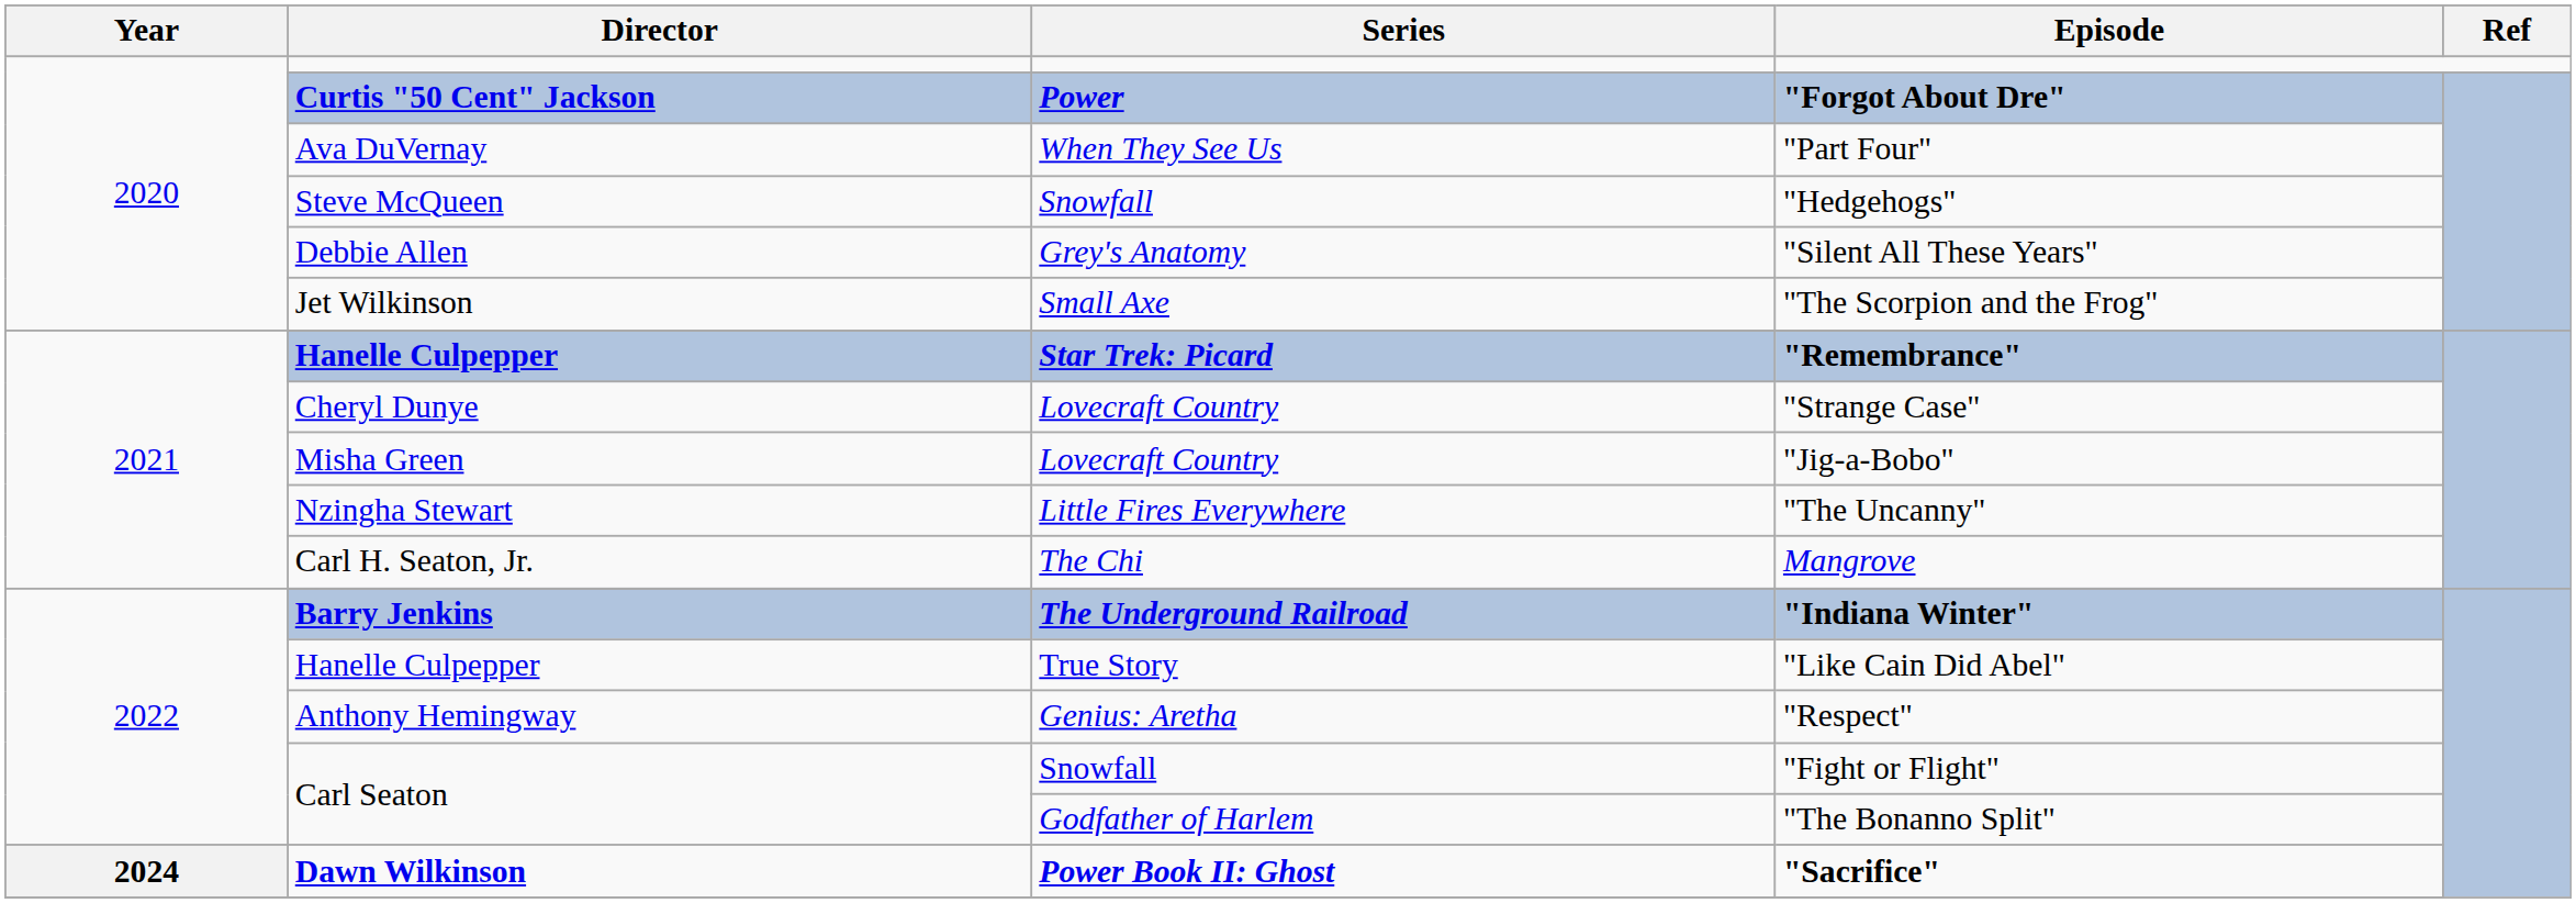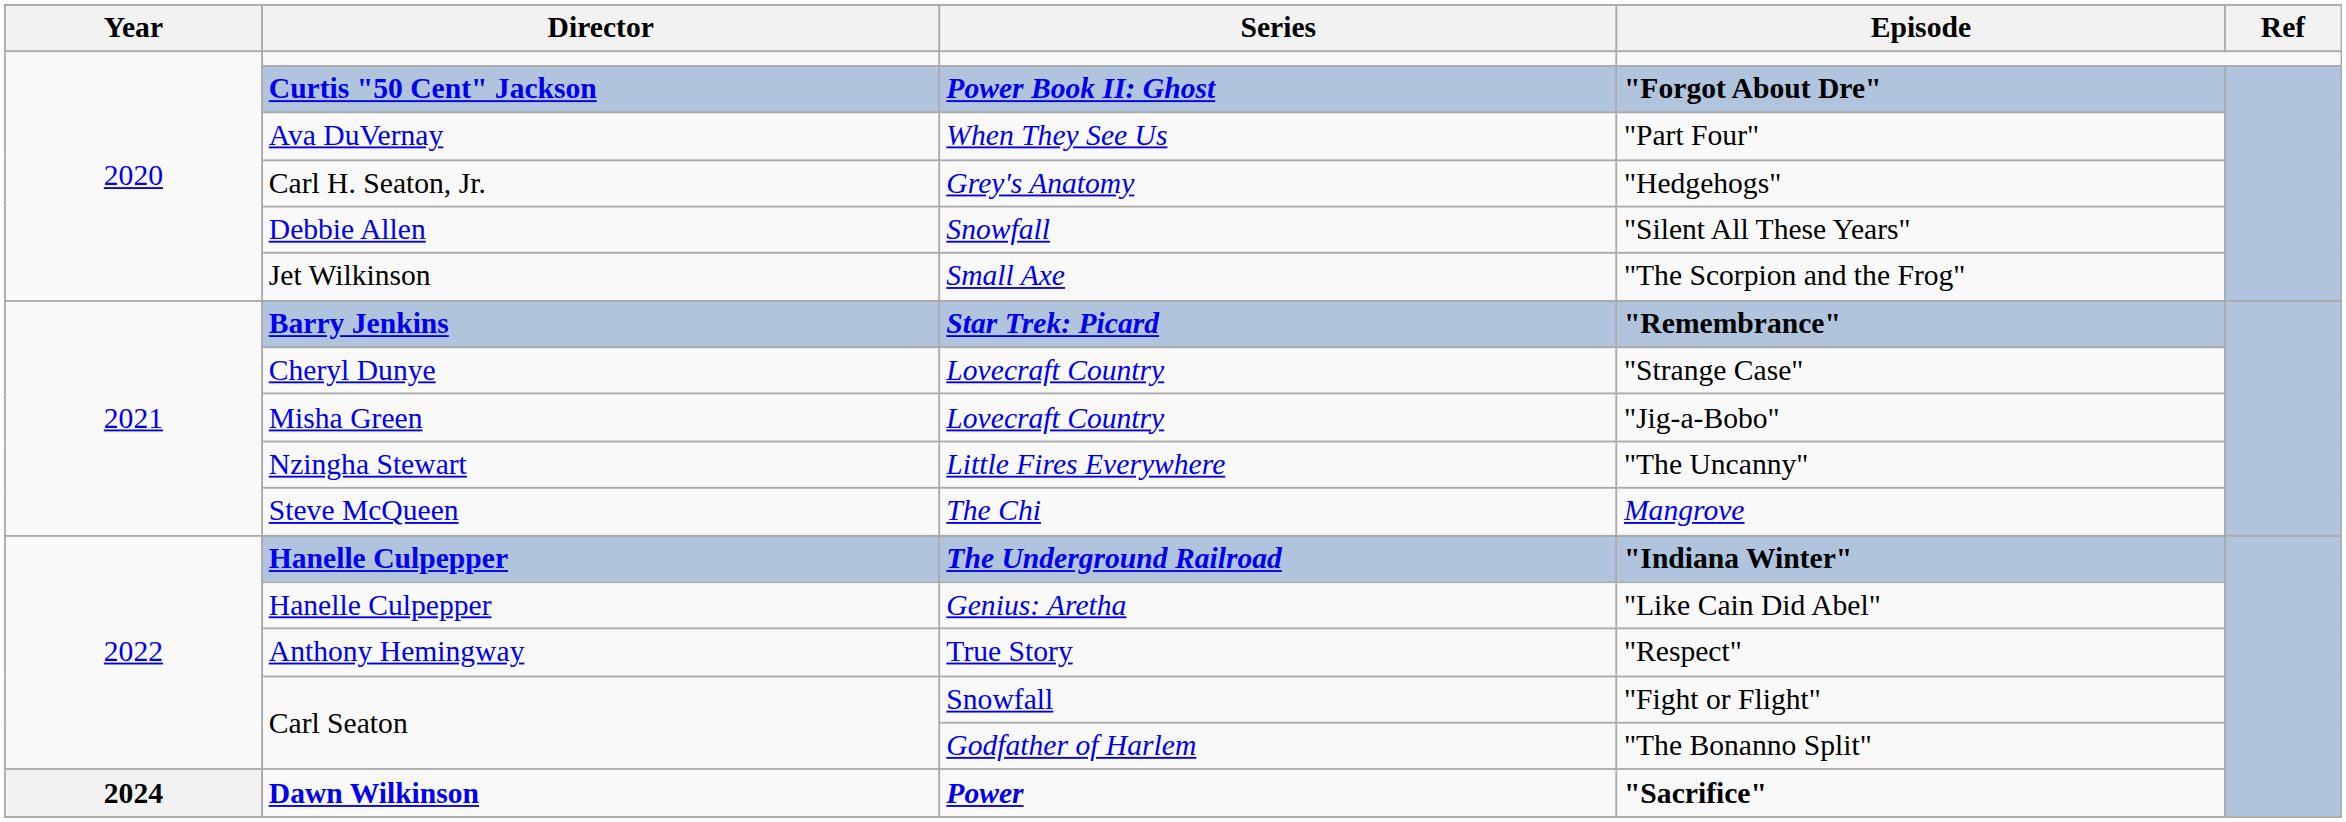"Forgot About Dre" | Series: Power -> Power Book II: Ghost
"Hedgehogs" | Director: Steve McQueen -> Carl H. Seaton, Jr.
"Hedgehogs" | Series: Snowfall -> Grey's Anatomy
"Silent All These Years" | Series: Grey's Anatomy -> Snowfall
"Remembrance" | Director: Hanelle Culpepper -> Barry Jenkins
Mangrove | Director: Carl H. Seaton, Jr. -> Steve McQueen
"Indiana Winter" | Director: Barry Jenkins -> Hanelle Culpepper
"Like Cain Did Abel" | Series: True Story -> Genius: Aretha
"Respect" | Series: Genius: Aretha -> True Story
"Sacrifice" | Series: Power Book II: Ghost -> Power
